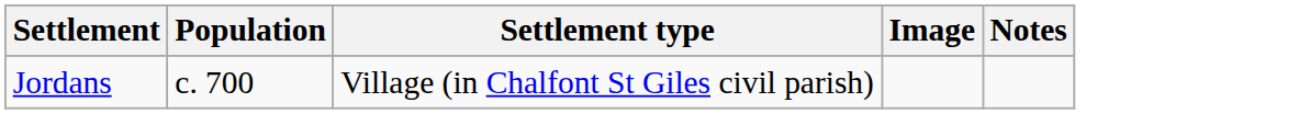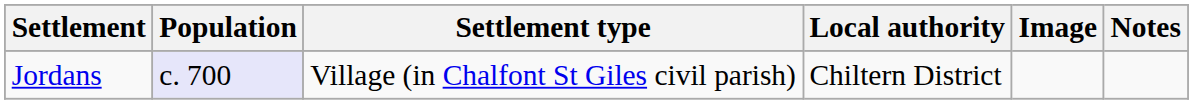+ column: Local authority | Chiltern District
Jordans | Population: no background -> lavender background
